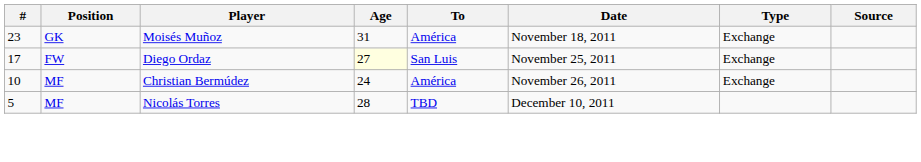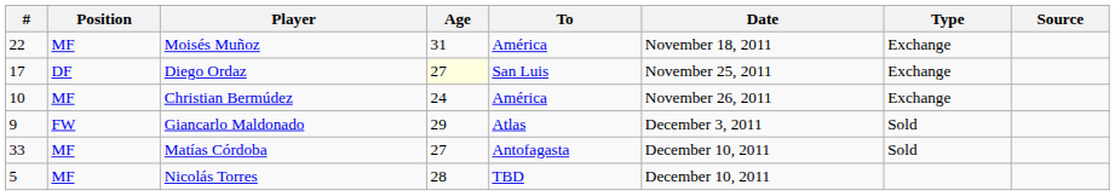Moisés Muñoz | #: 23 -> 22
Moisés Muñoz | Position: GK -> MF
Diego Ordaz | Position: FW -> DF
+ row: 9 | FW | Giancarlo Maldonado | 29 | Atlas | December 3, 2011 | Sold
+ row: 33 | MF | Matías Córdoba | 27 | Antofagasta | December 10, 2011 | Sold
